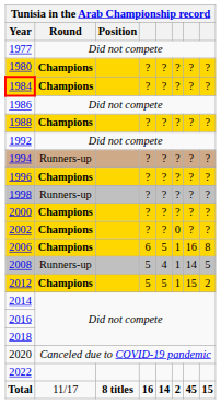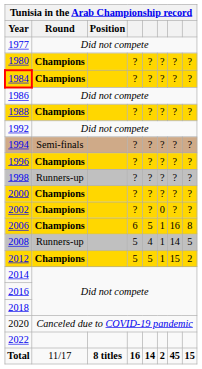1994 | Round: Runners-up -> Semi-finals
